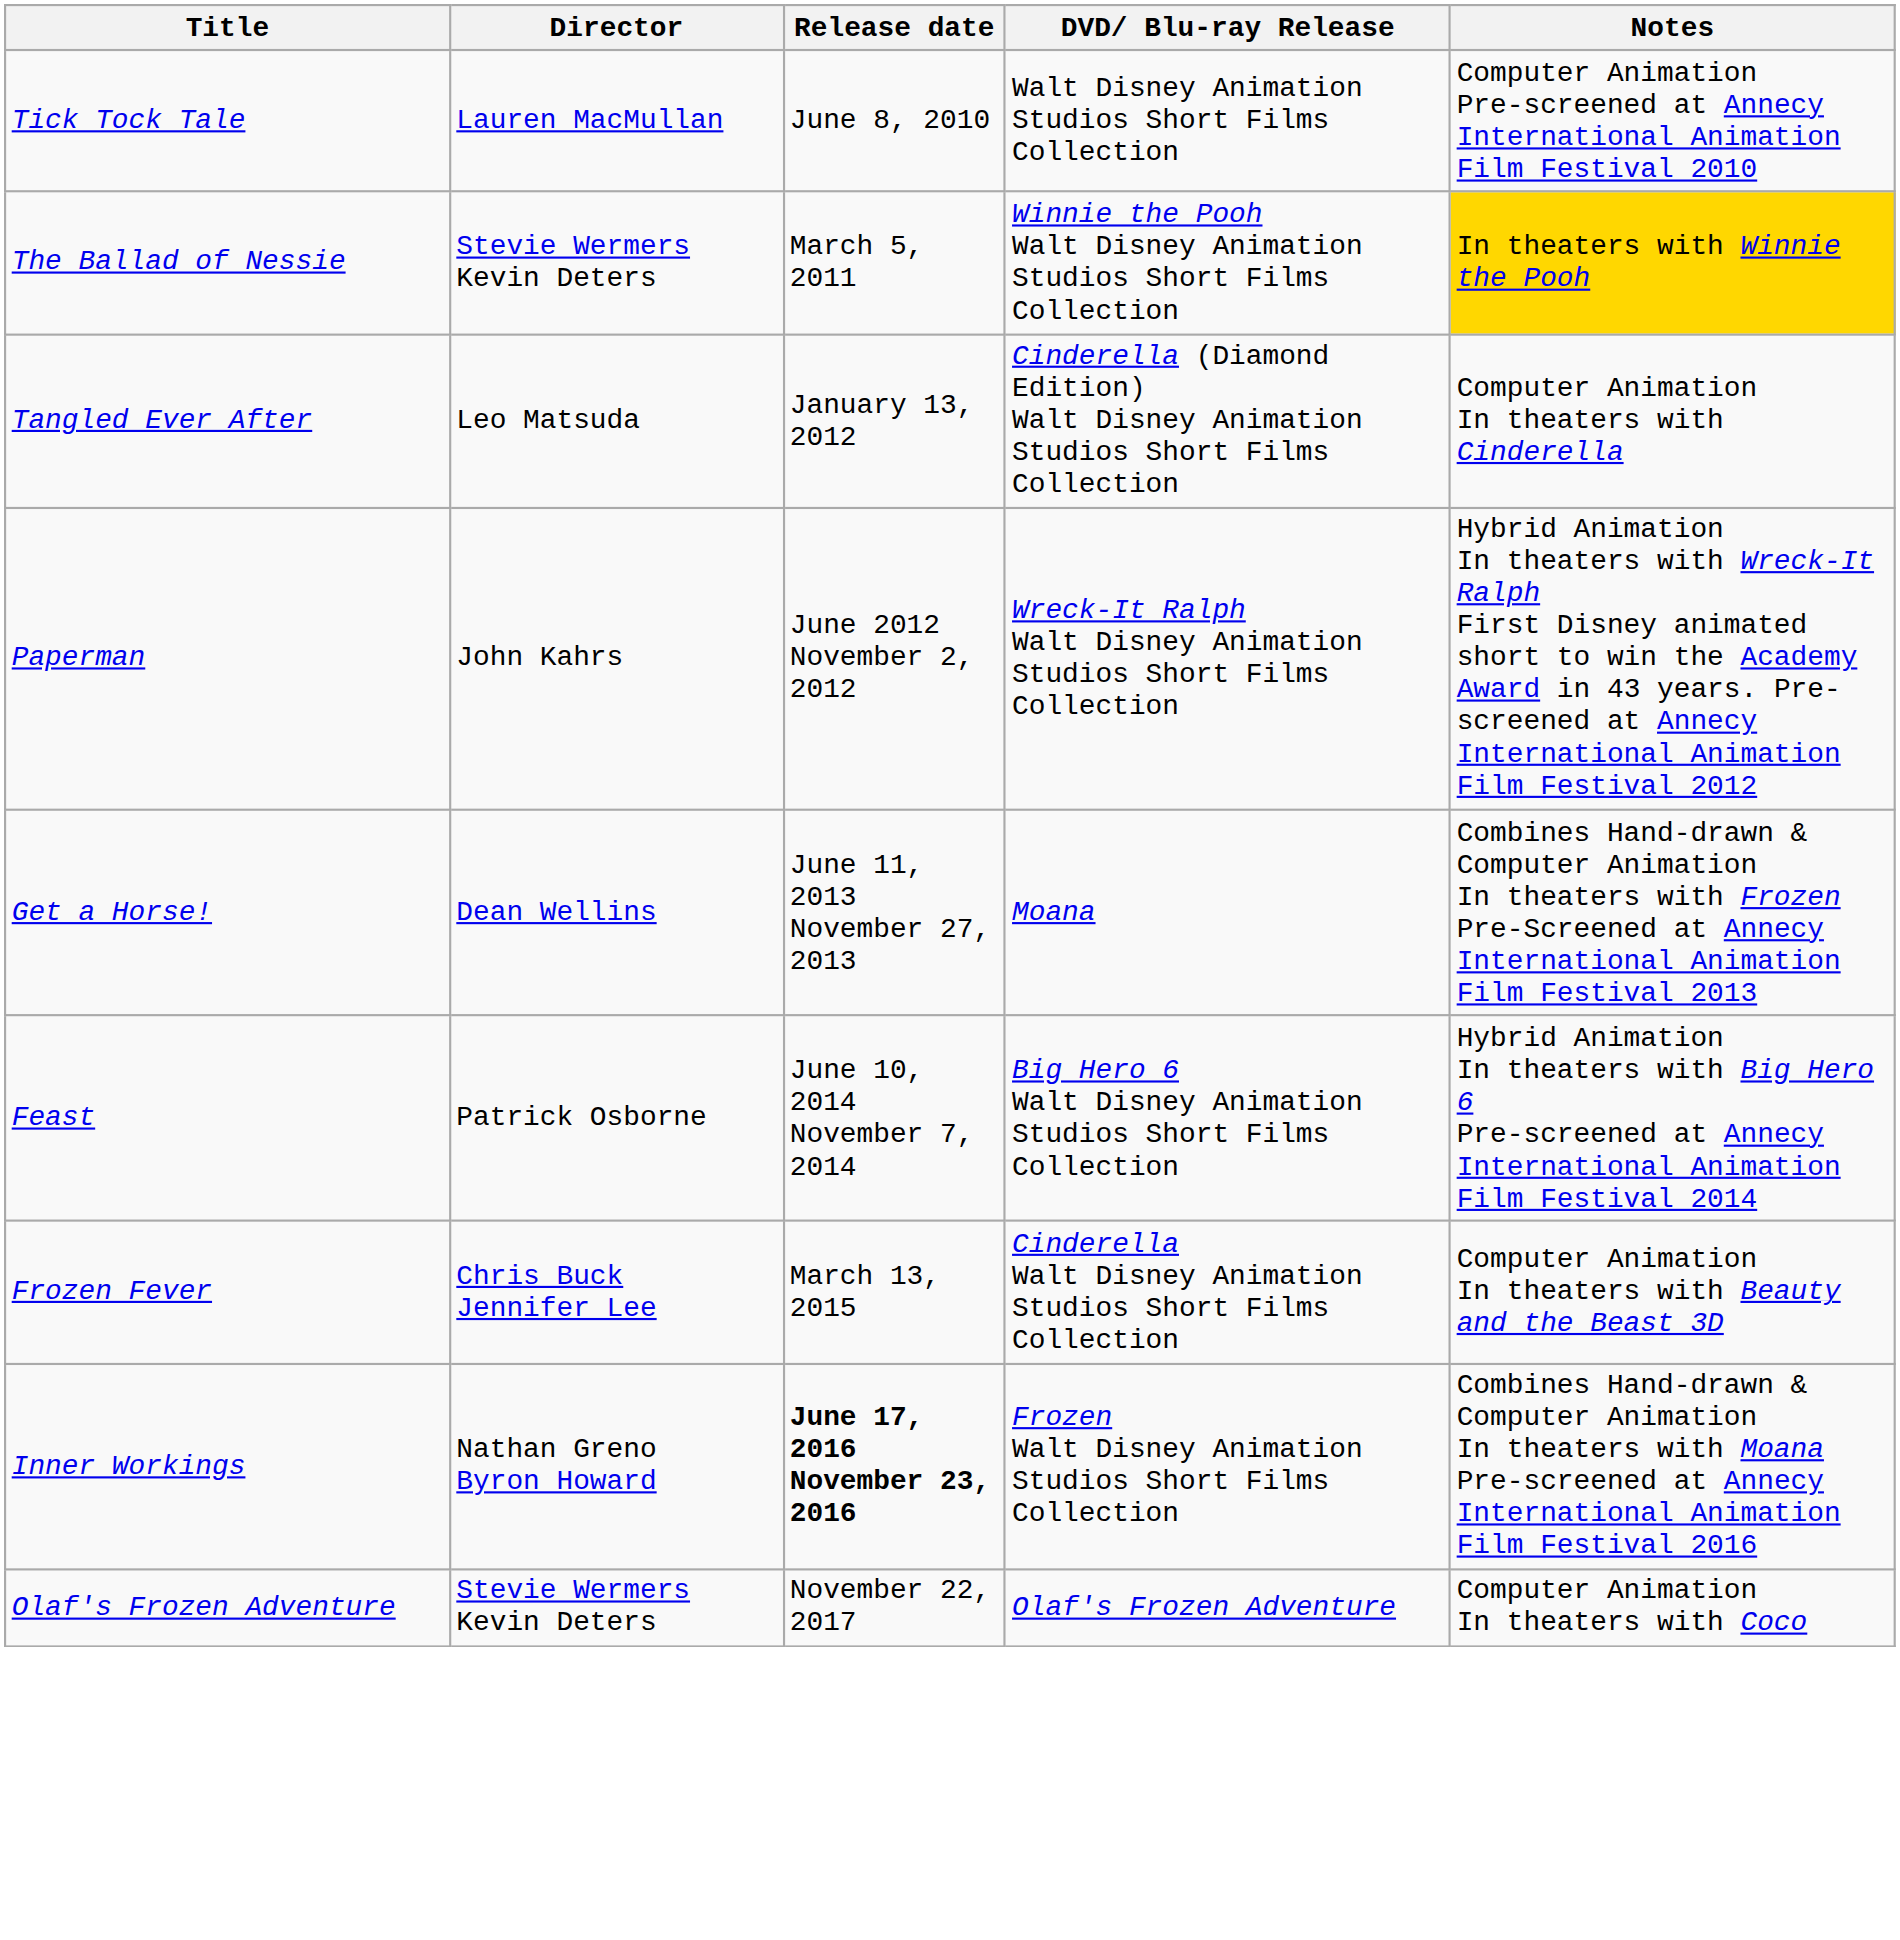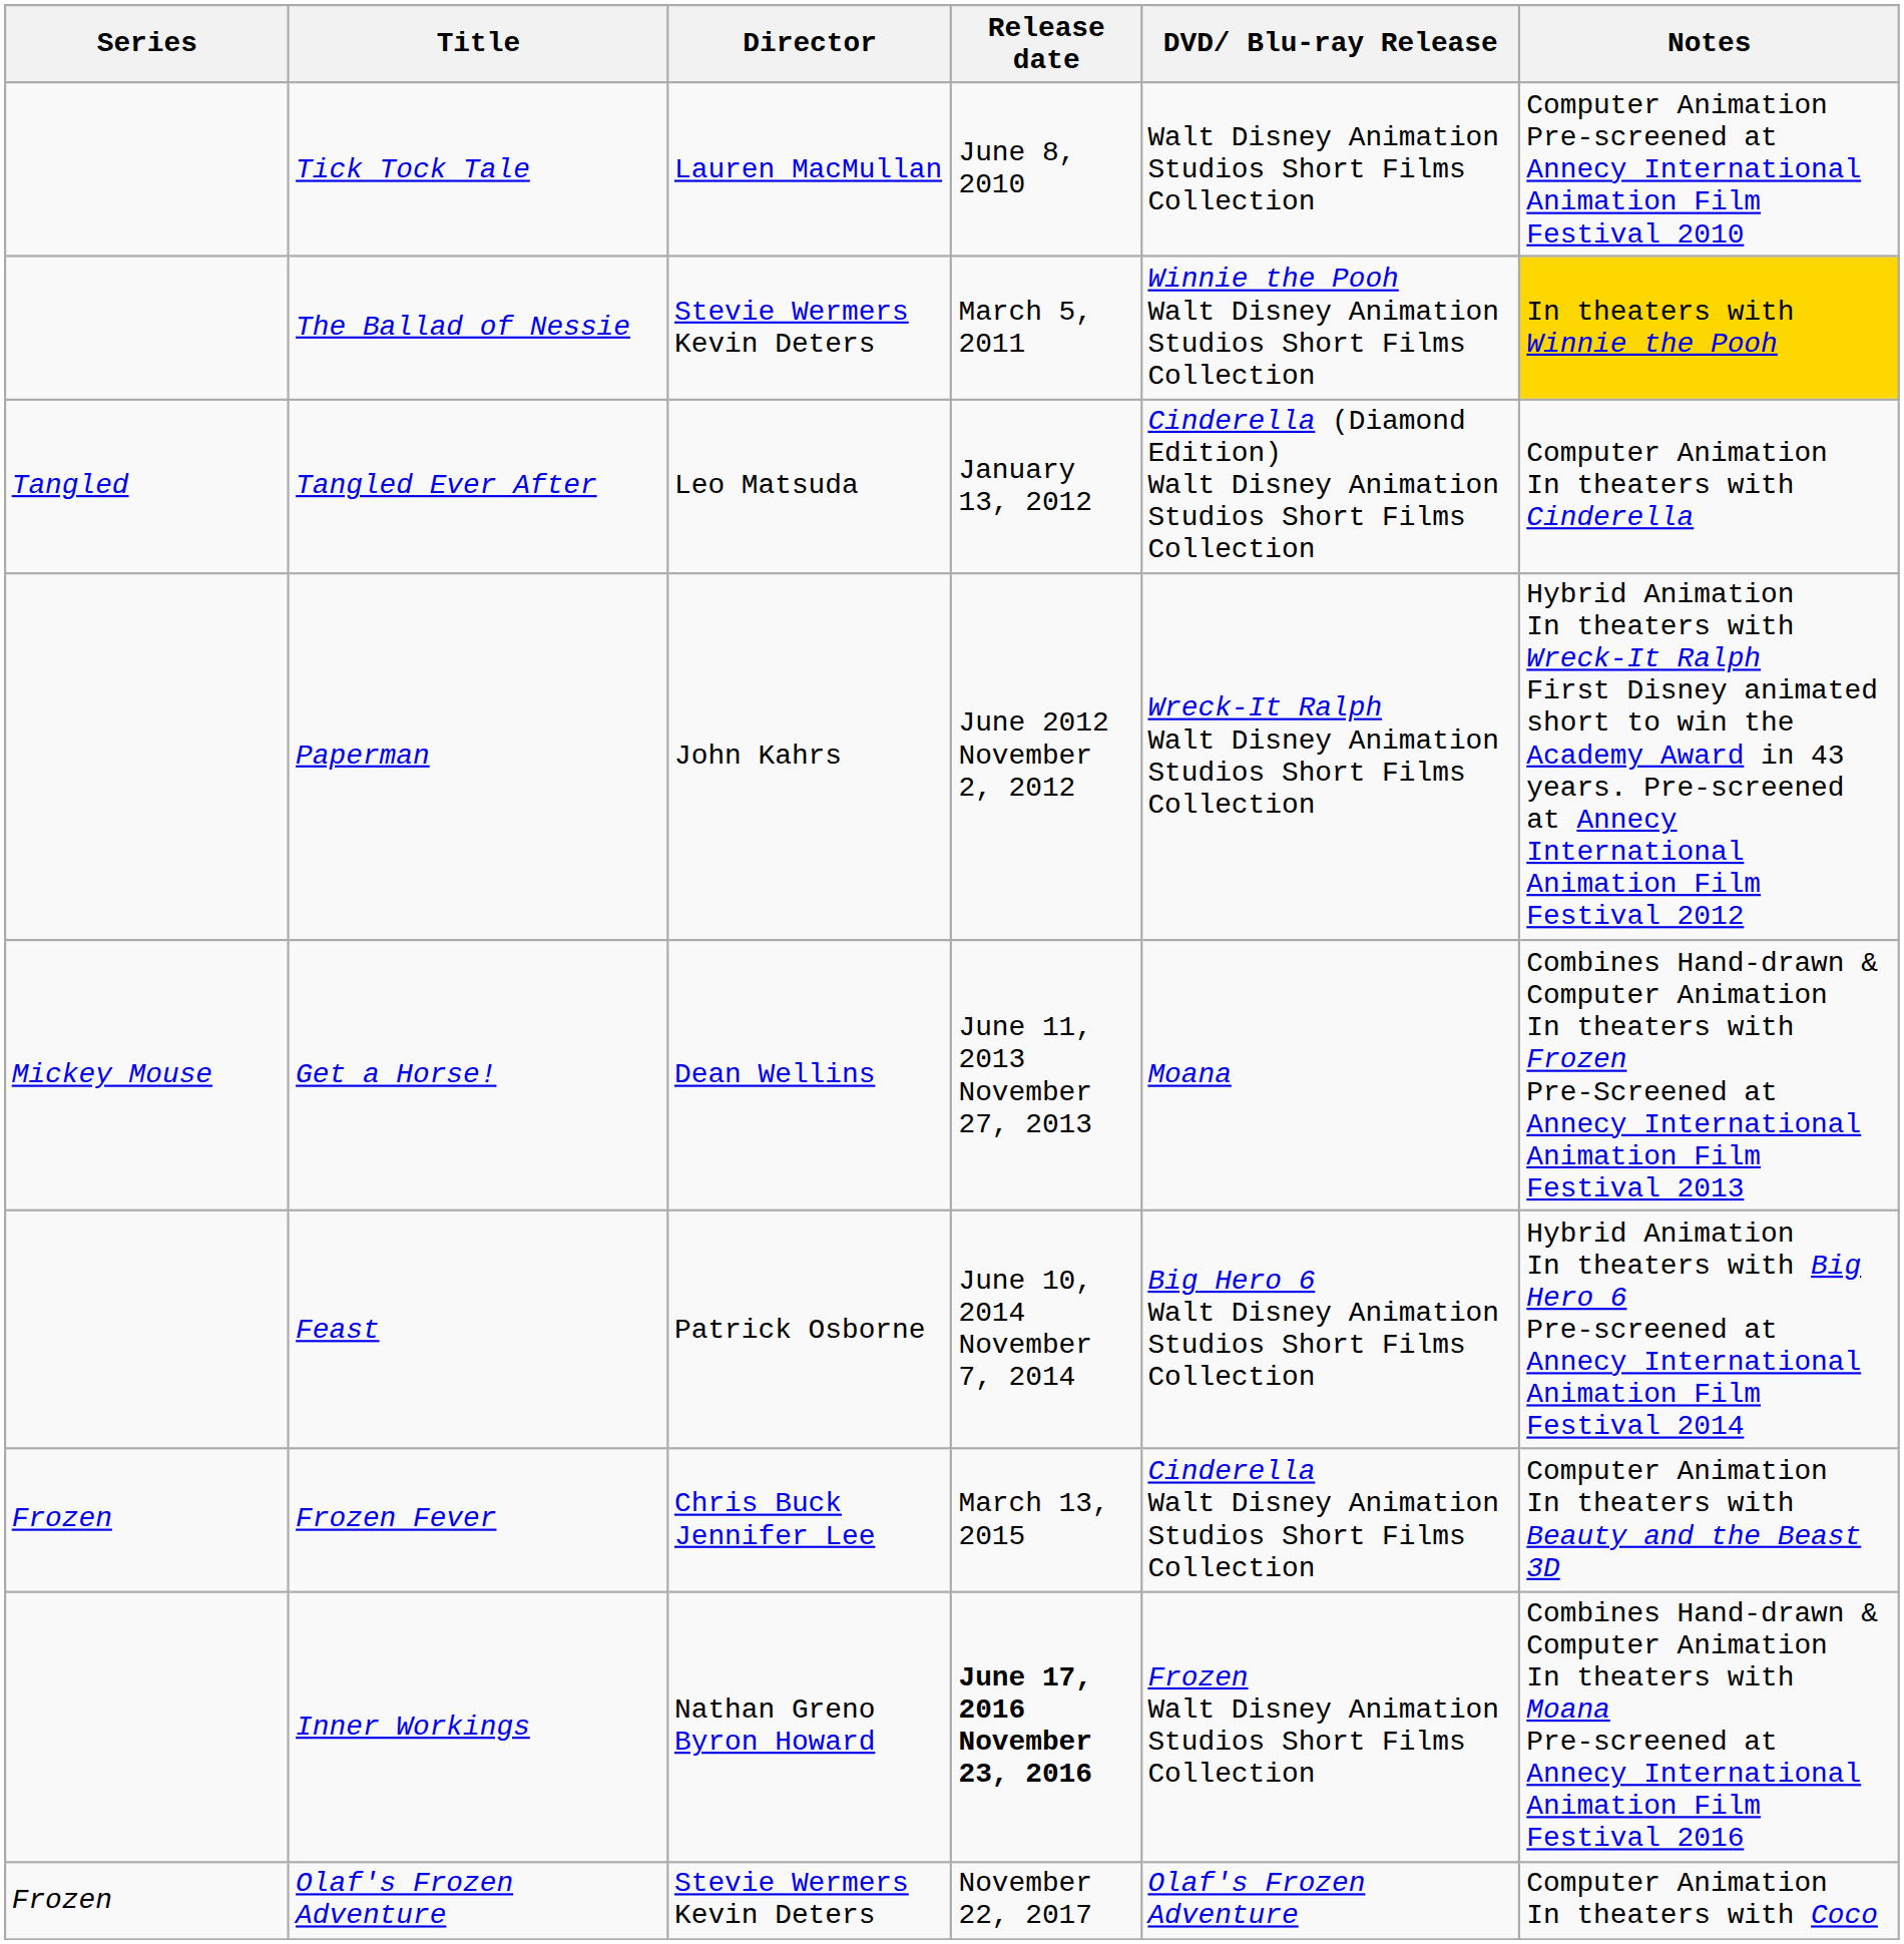+ column: Series | Tangled | Mickey Mouse | Frozen | Frozen
